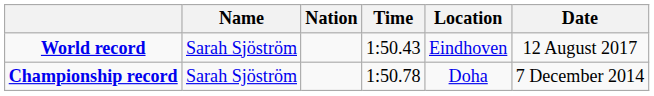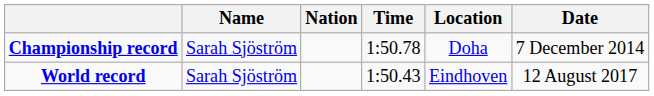rows swapped: World record <-> Championship record
